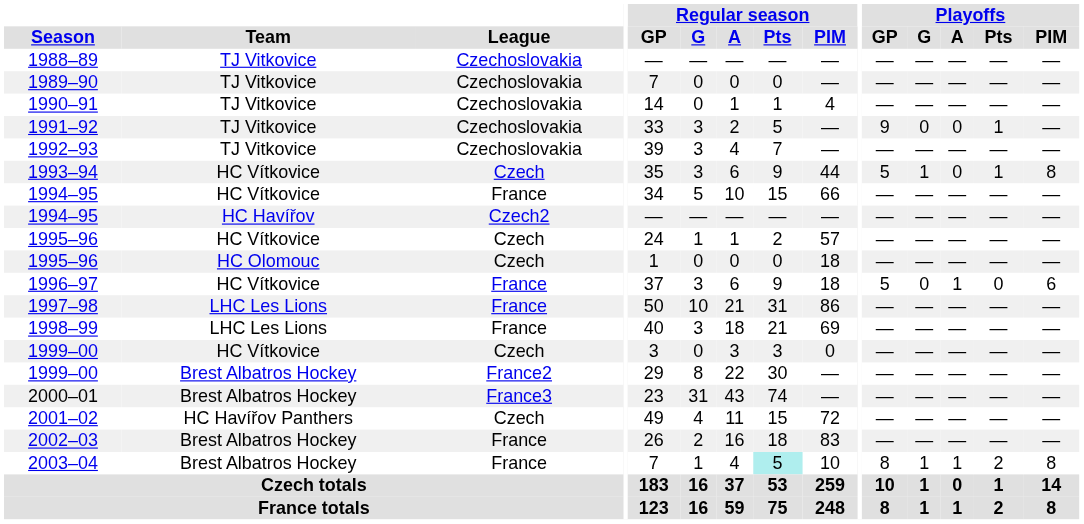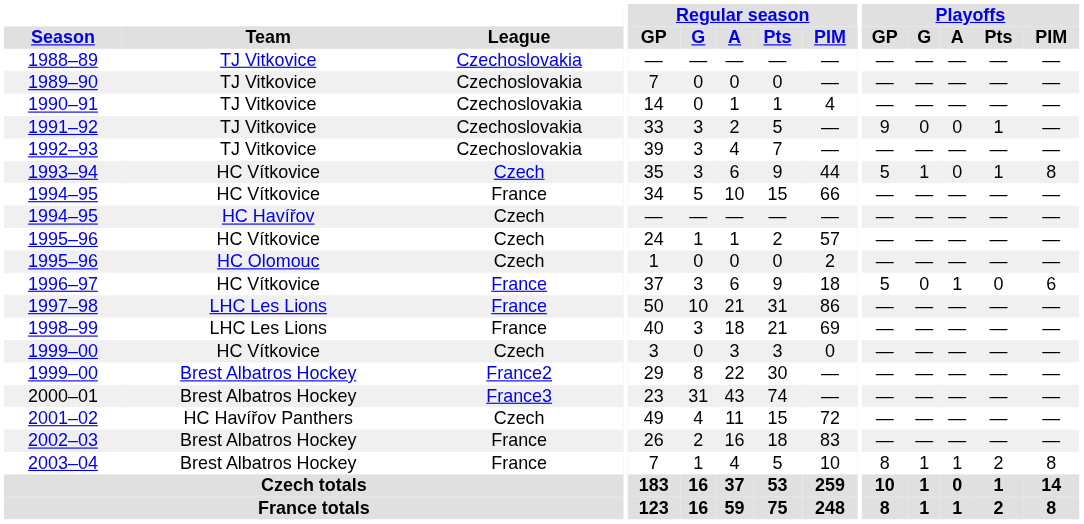1994–95 / HC Havířov | League: Czech2 -> Czech
1995–96 / HC Olomouc | Regular season / PIM: 18 -> 2
2003–04 | Regular season / Pts: paleturquoise background -> no background
